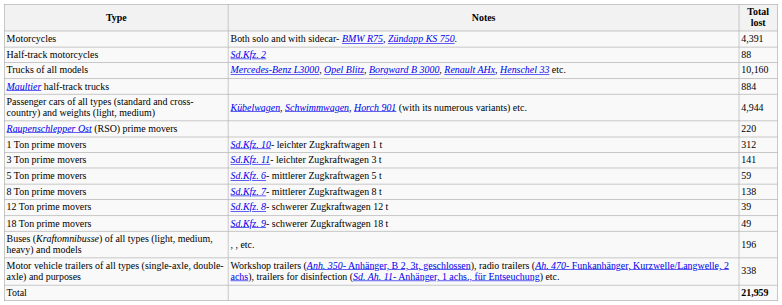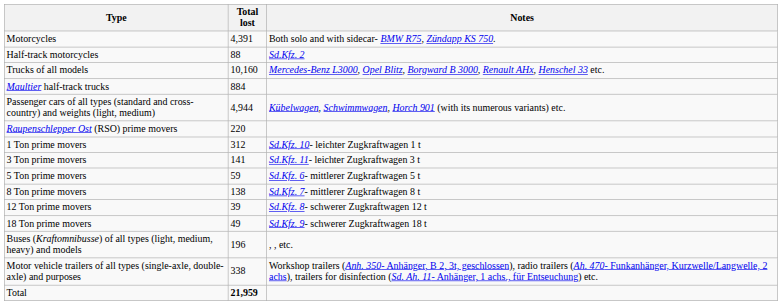columns swapped: Total lost <-> Notes
